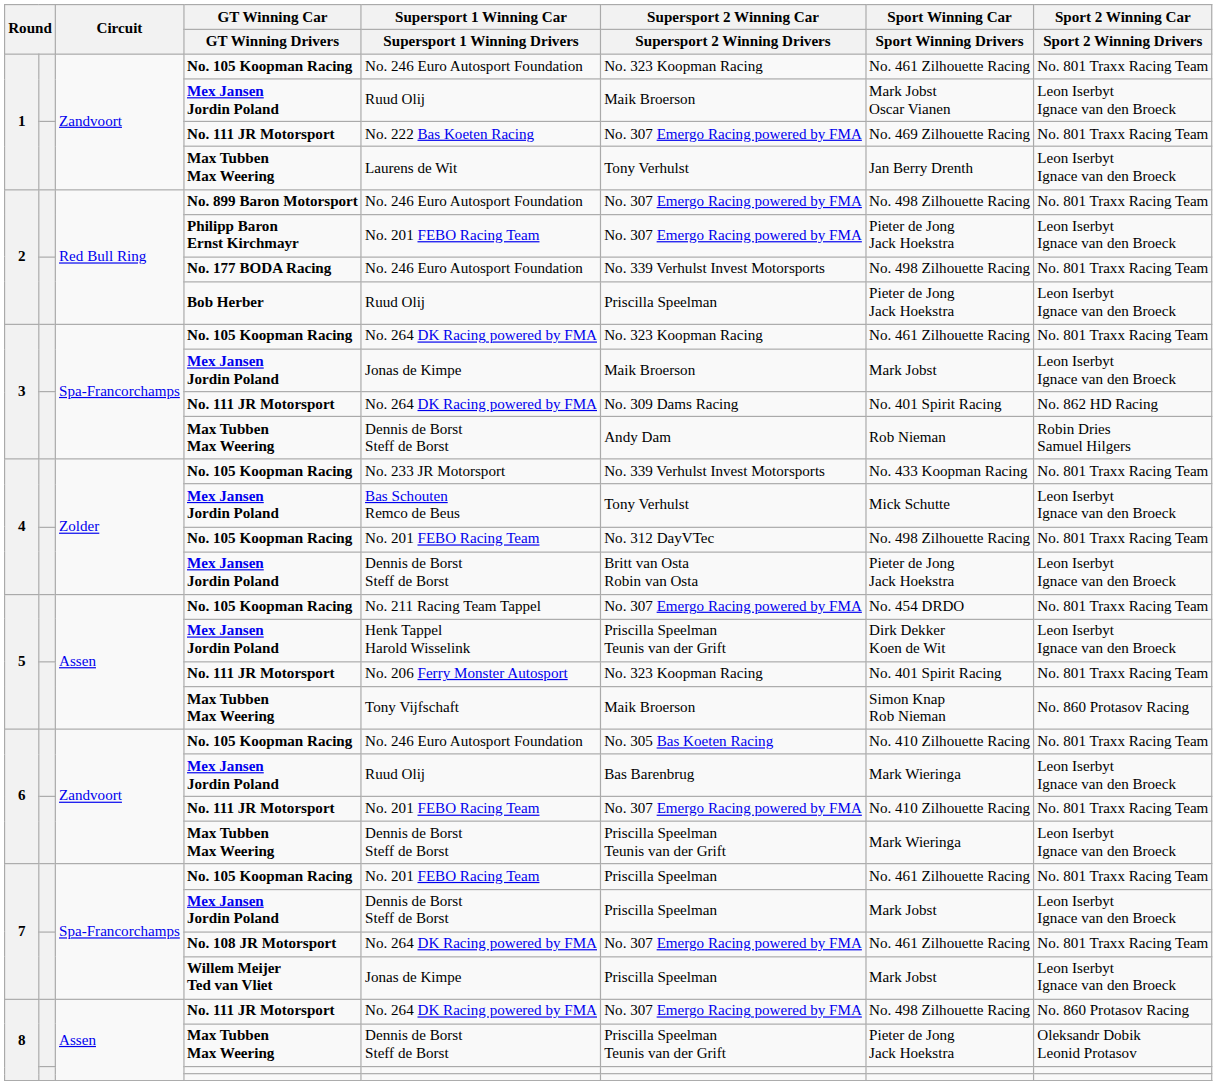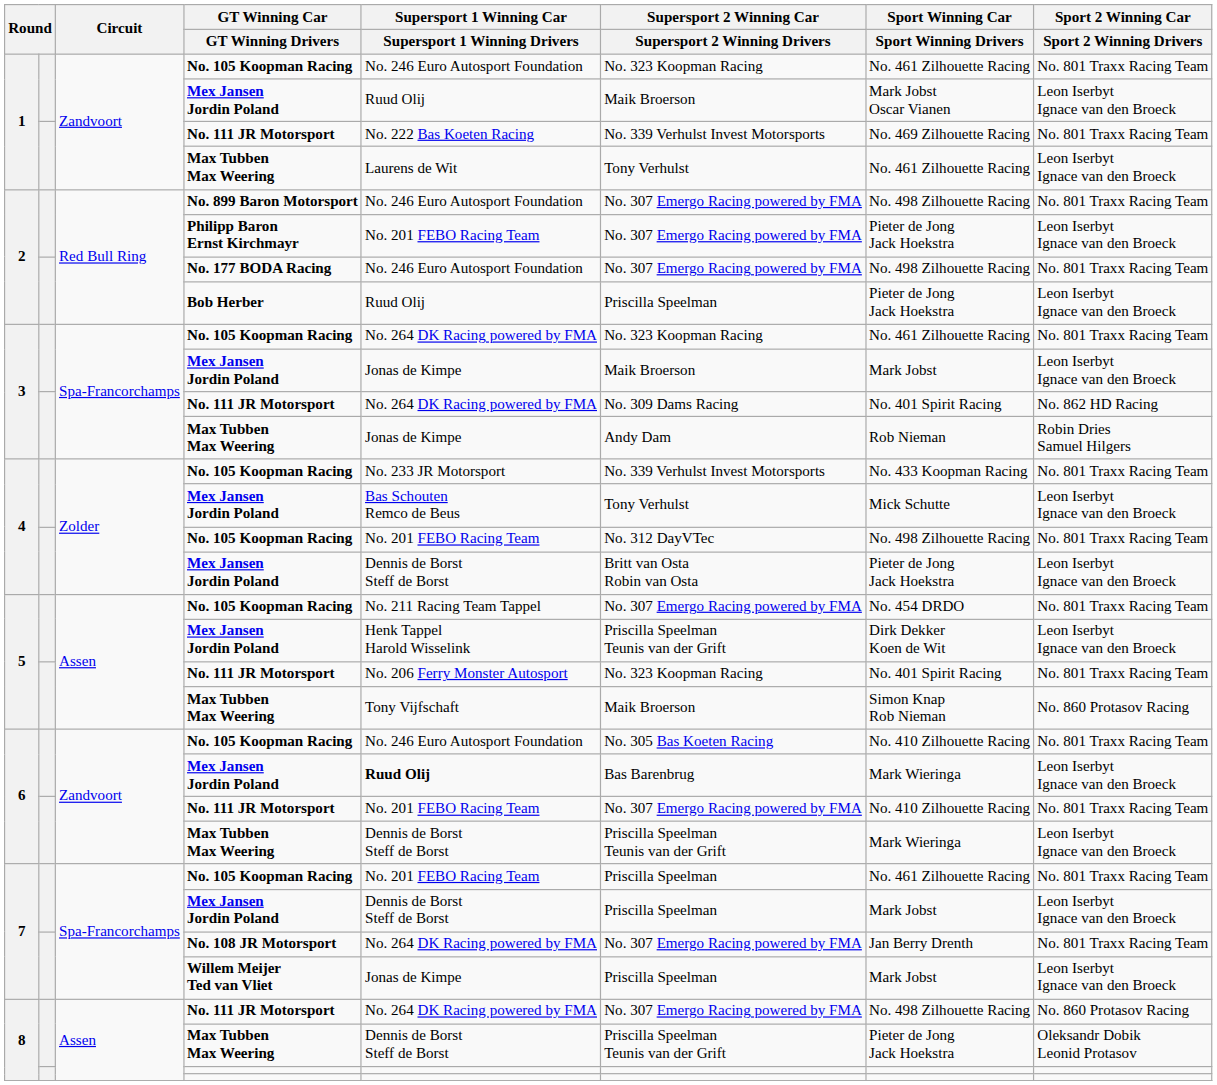1 / No. 111 JR Motorsport | Supersport 2 Winning Car / Supersport 2 Winning Drivers: No. 307 Emergo Racing powered by FMA -> No. 339 Verhulst Invest Motorsports
1 / Max Tubben Max Weering | Sport Winning Car / Sport Winning Drivers: Jan Berry Drenth -> No. 461 Zilhouette Racing
No. 177 BODA Racing | Supersport 2 Winning Car / Supersport 2 Winning Drivers: No. 339 Verhulst Invest Motorsports -> No. 307 Emergo Racing powered by FMA
3 / Max Tubben Max Weering | Supersport 1 Winning Car / Supersport 1 Winning Drivers: Dennis de Borst Steff de Borst -> Jonas de Kimpe
6 / Mex Jansen Jordin Poland | Supersport 1 Winning Car / Supersport 1 Winning Drivers: normal -> bold
No. 108 JR Motorsport | Sport Winning Car / Sport Winning Drivers: No. 461 Zilhouette Racing -> Jan Berry Drenth
